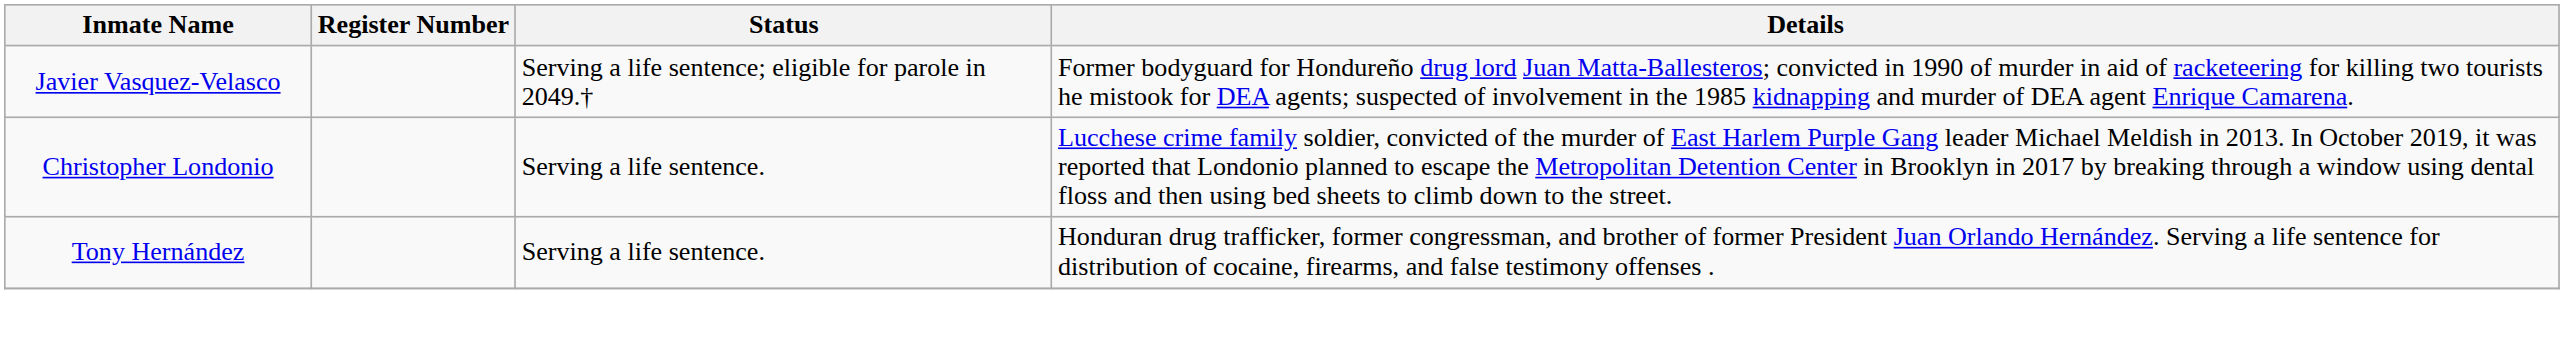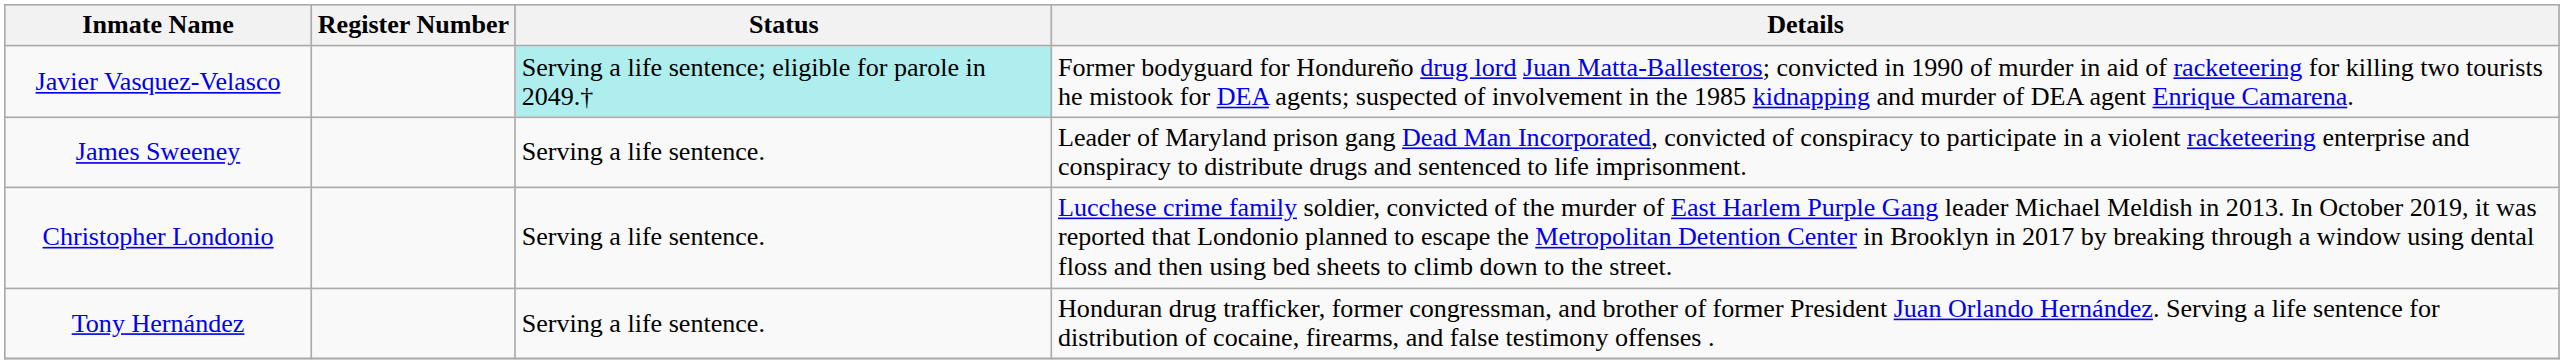Javier Vasquez-Velasco | Status: no background -> paleturquoise background
+ row: James Sweeney | Serving a life sentence. | Leader of Maryland prison gang Dead Man Incorporated, convicted of conspiracy to participate in a violent racketeering enterprise and conspiracy to distribute drugs and sentenced to life imprisonment.
